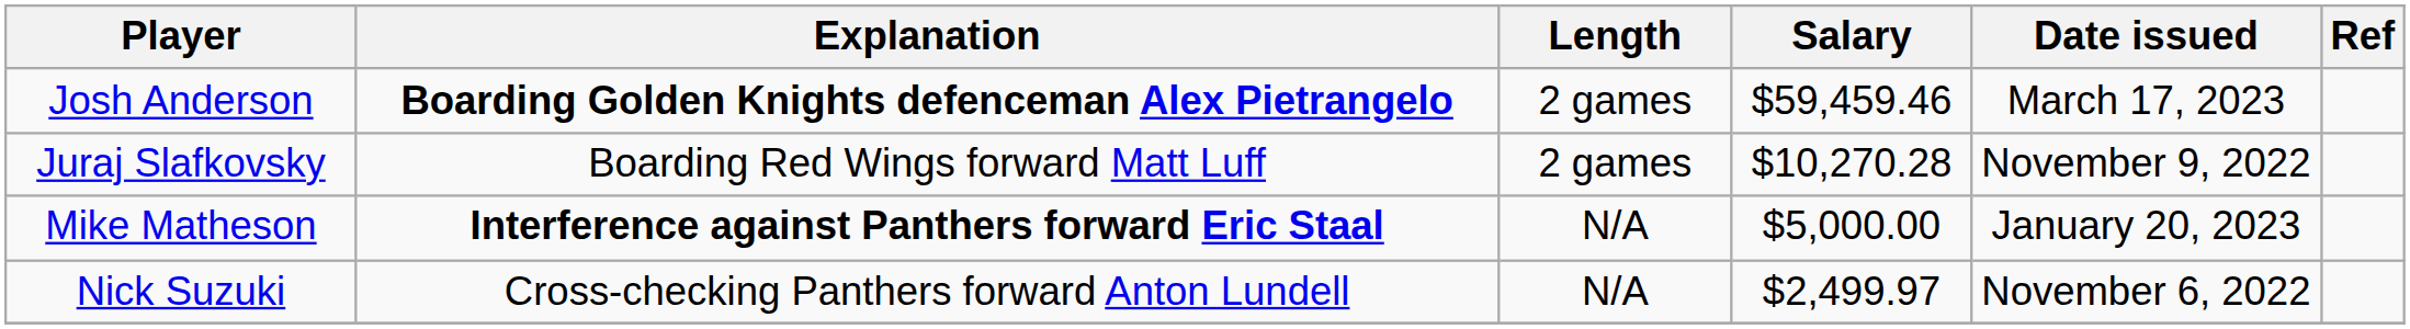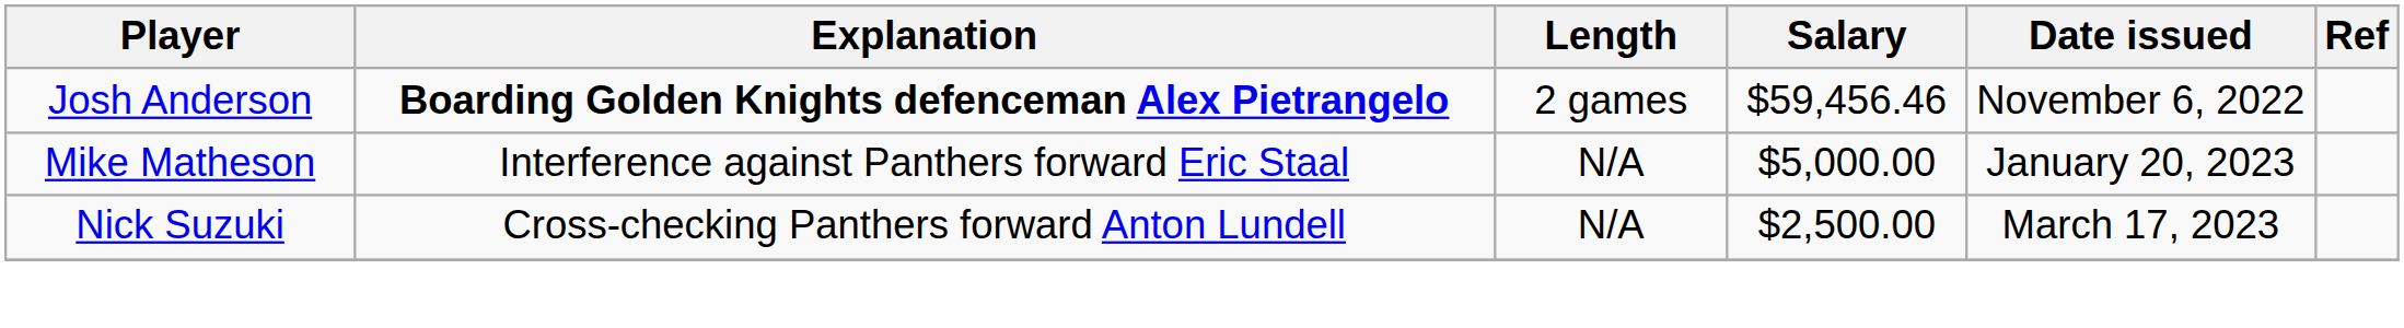Josh Anderson | Salary: $59,459.46 -> $59,456.46
Josh Anderson | Date issued: March 17, 2023 -> November 6, 2022
- row: Juraj Slafkovsky | Boarding Red Wings forward Matt Luff | 2 games | $10,270.28 | November 9, 2022
Mike Matheson | Explanation: bold -> normal
Nick Suzuki | Salary: $2,499.97 -> $2,500.00
Nick Suzuki | Date issued: November 6, 2022 -> March 17, 2023
